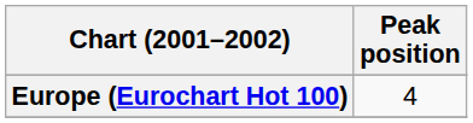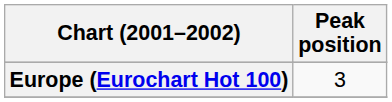Europe (Eurochart Hot 100) | Peak position: 4 -> 3
